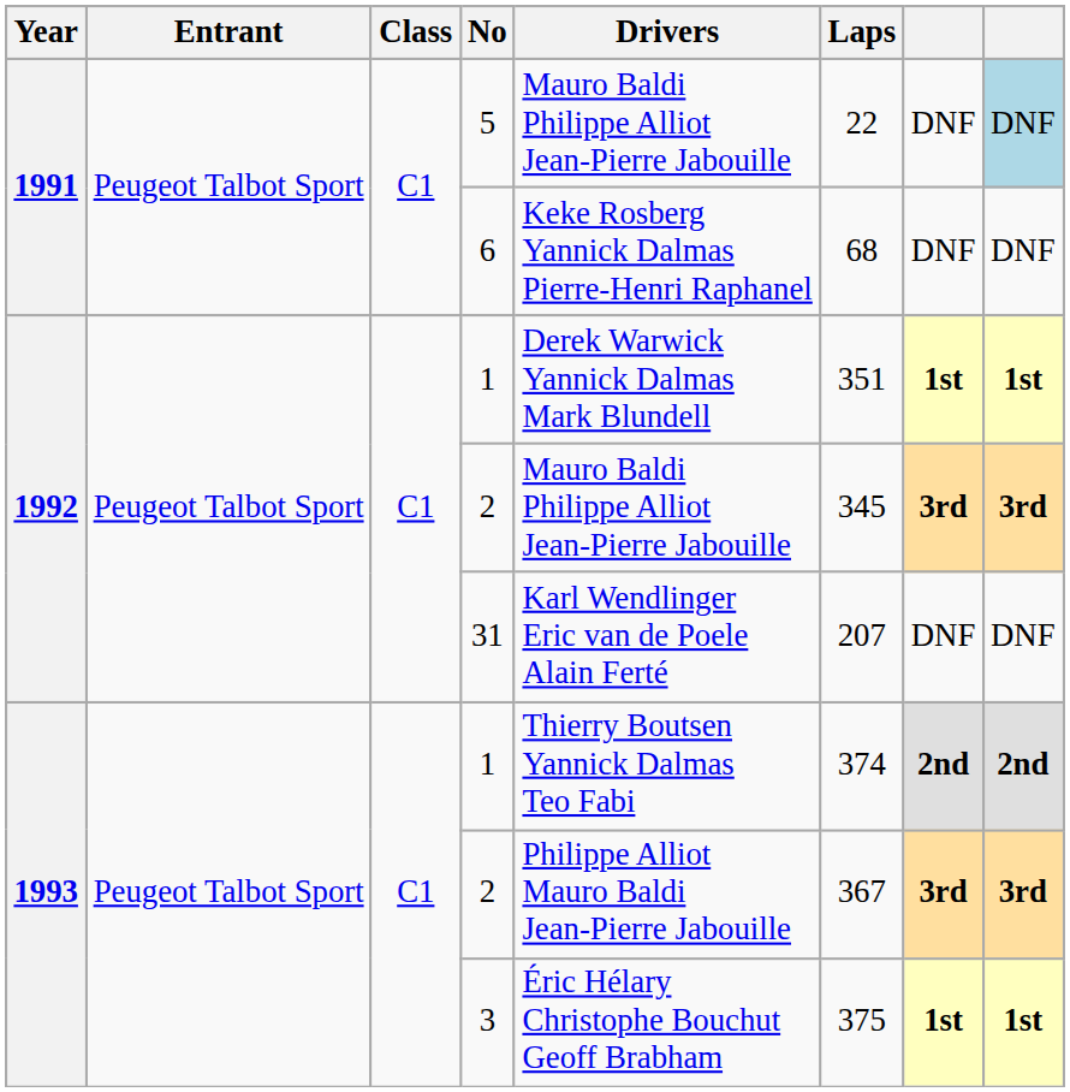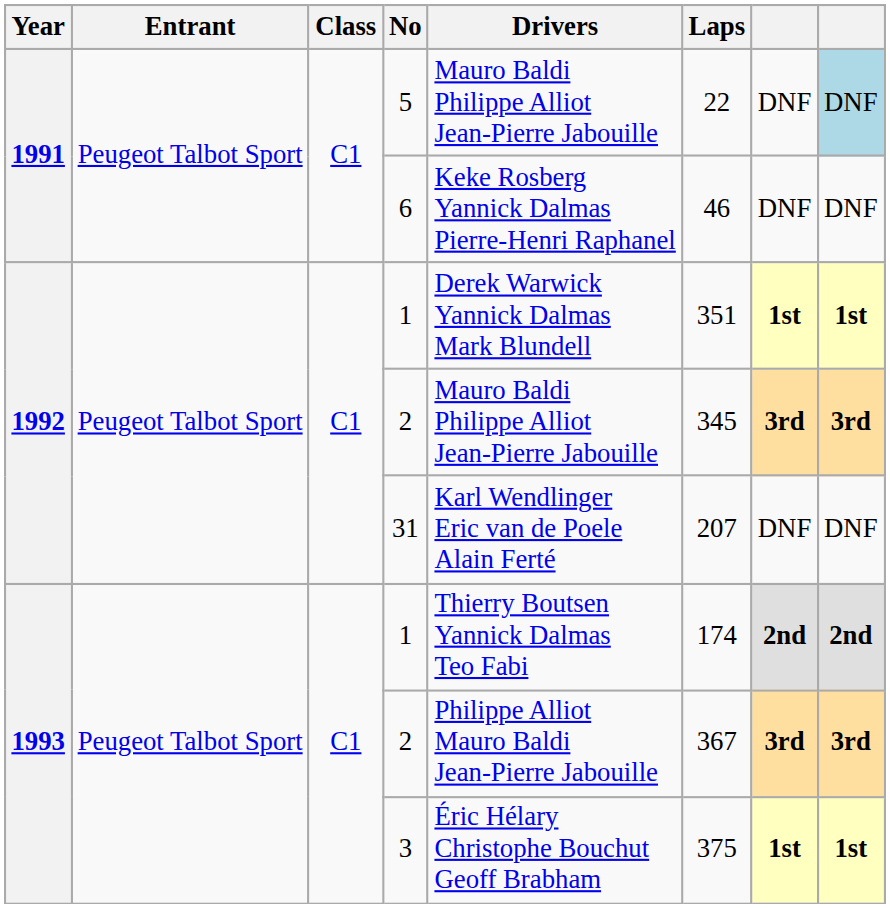6 | Laps: 68 -> 46
1993 / 1 | Laps: 374 -> 174
